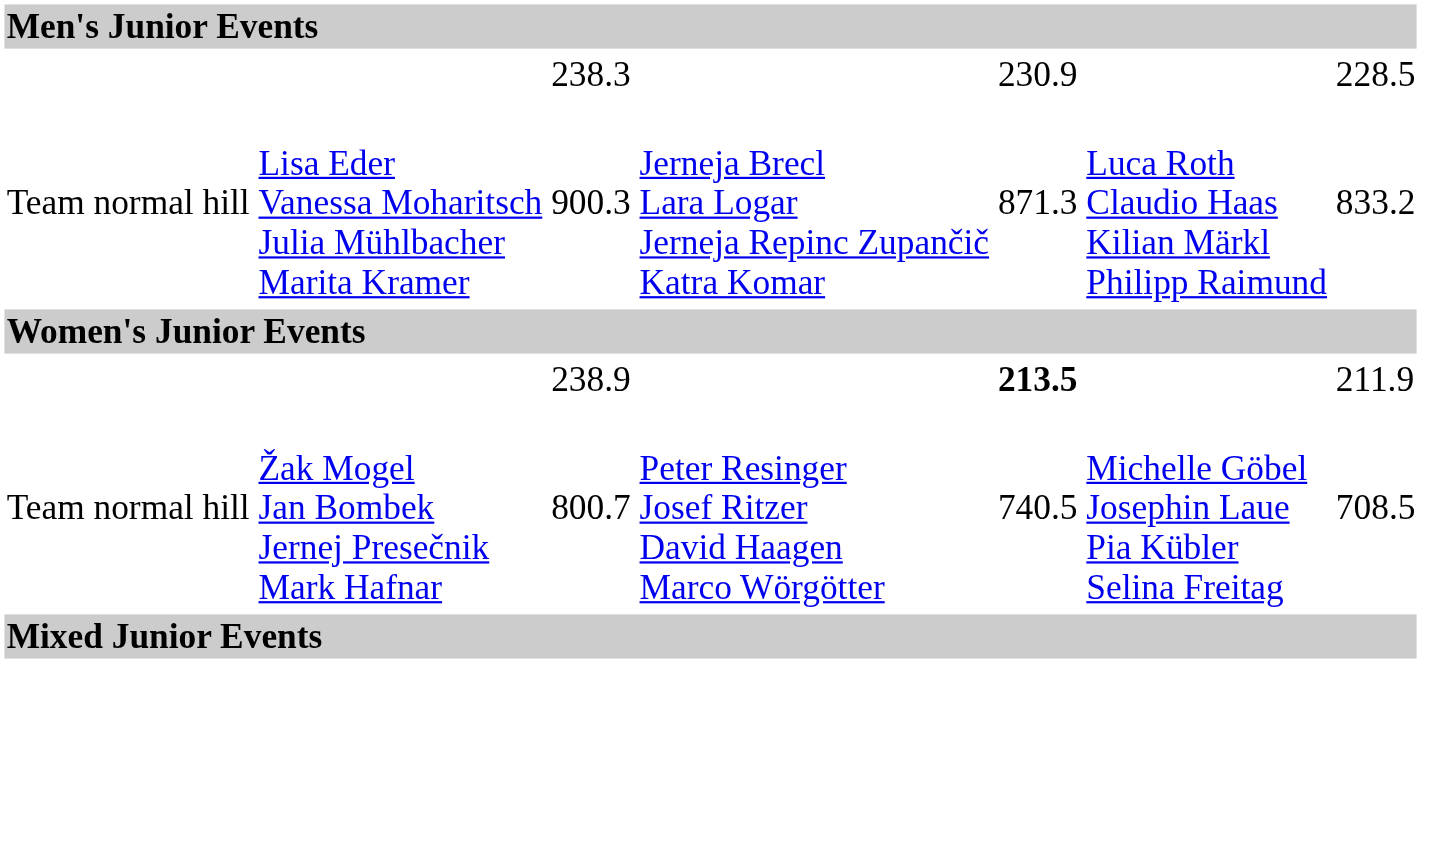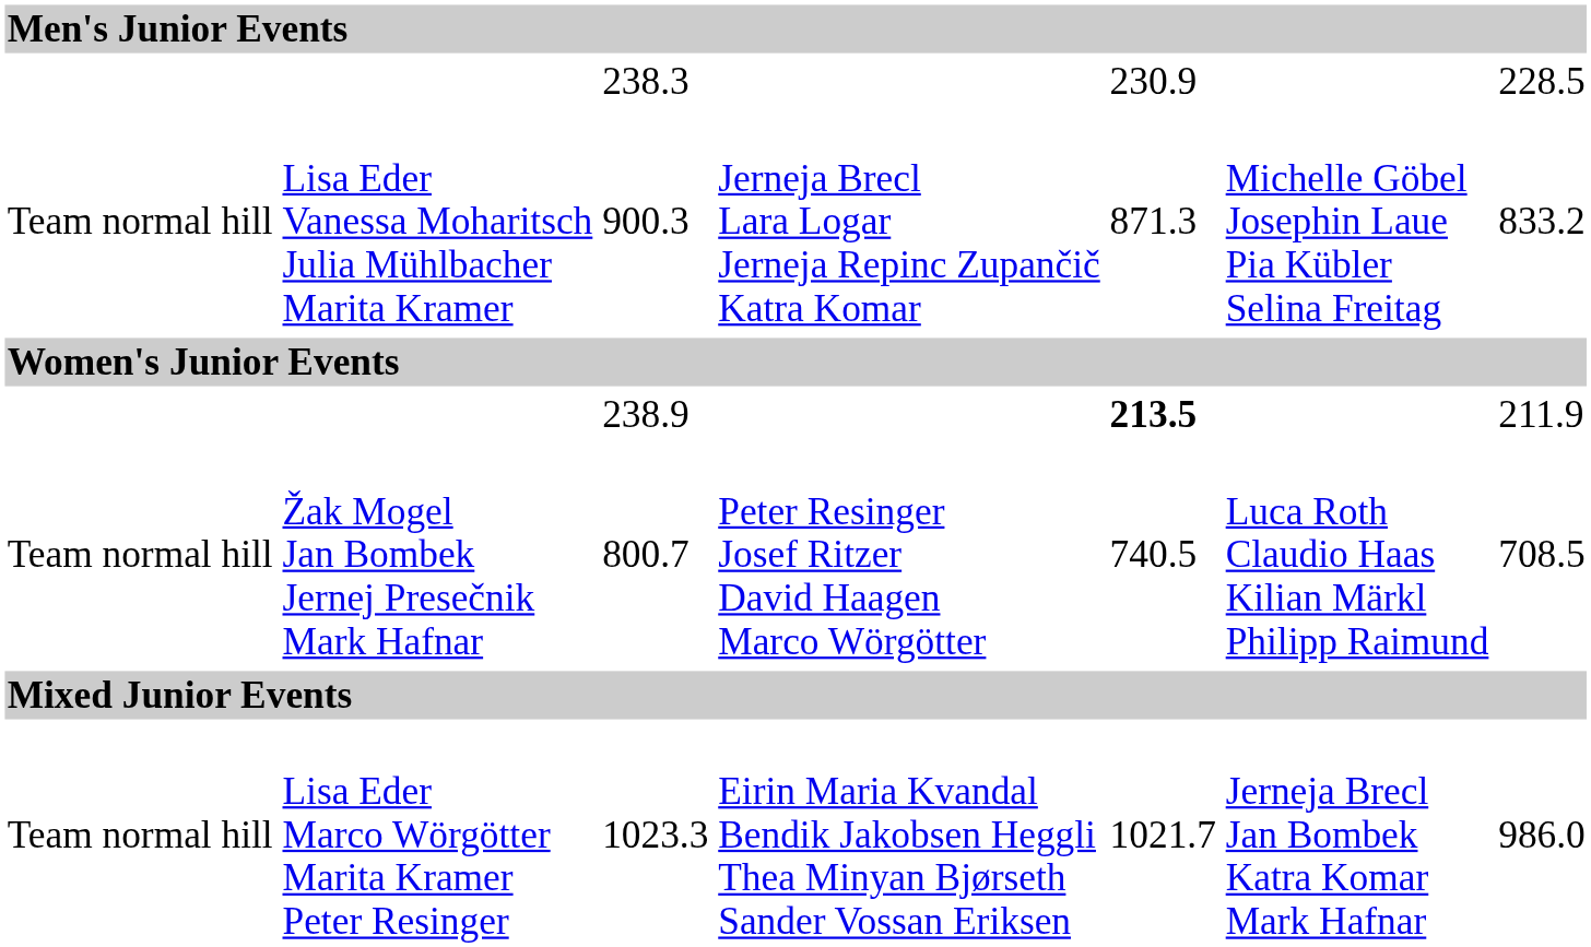900.3 | column 6: Luca Roth Claudio Haas Kilian Märkl Philipp Raimund -> Michelle Göbel Josephin Laue Pia Kübler Selina Freitag
800.7 | column 6: Michelle Göbel Josephin Laue Pia Kübler Selina Freitag -> Luca Roth Claudio Haas Kilian Märkl Philipp Raimund
+ row: Team normal hill | Lisa Eder Marco Wörgötter Marita Kramer Peter Resinger | 1023.3 | Eirin Maria Kvandal Bendik Jakobsen Heggli Thea Minyan Bjørseth Sander Vossan Eriksen | 1021.7 | Jerneja Brecl Jan Bombek Katra Komar Mark Hafnar | 986.0
